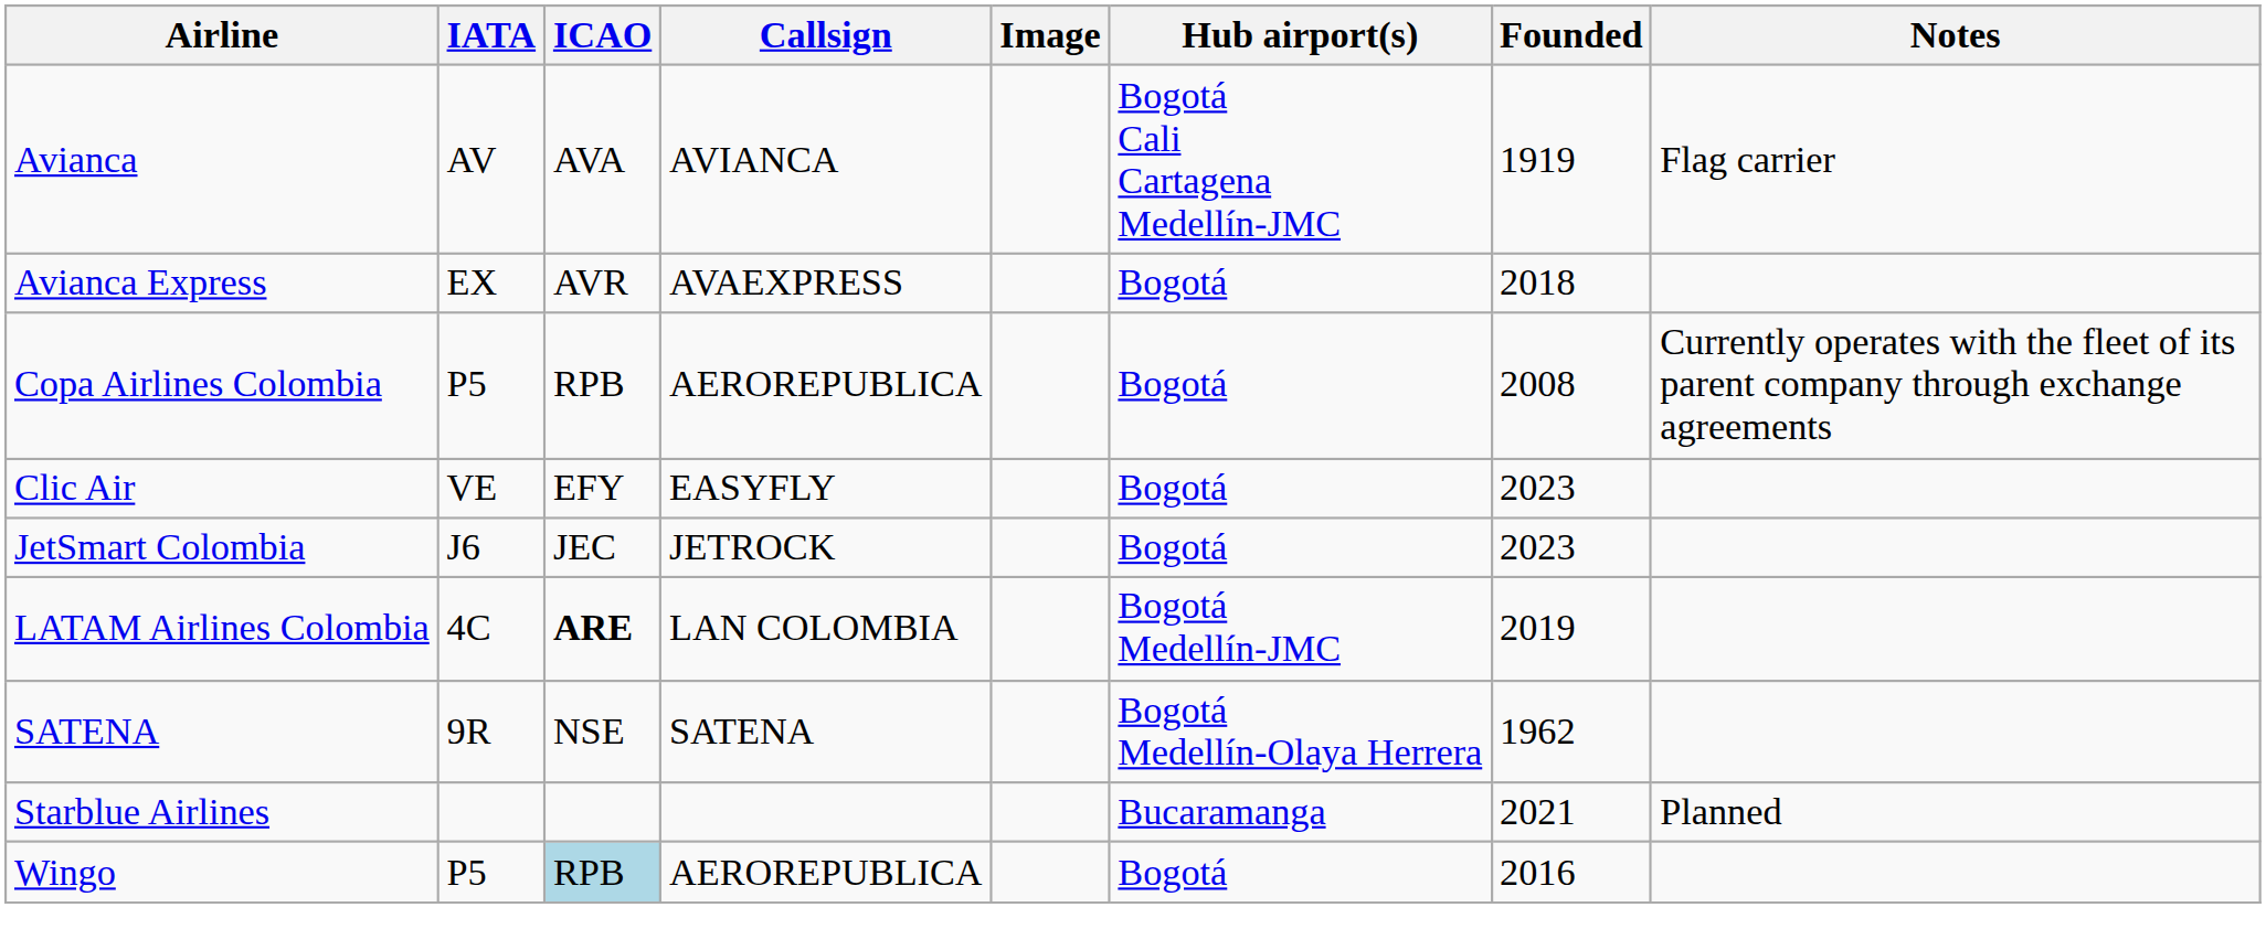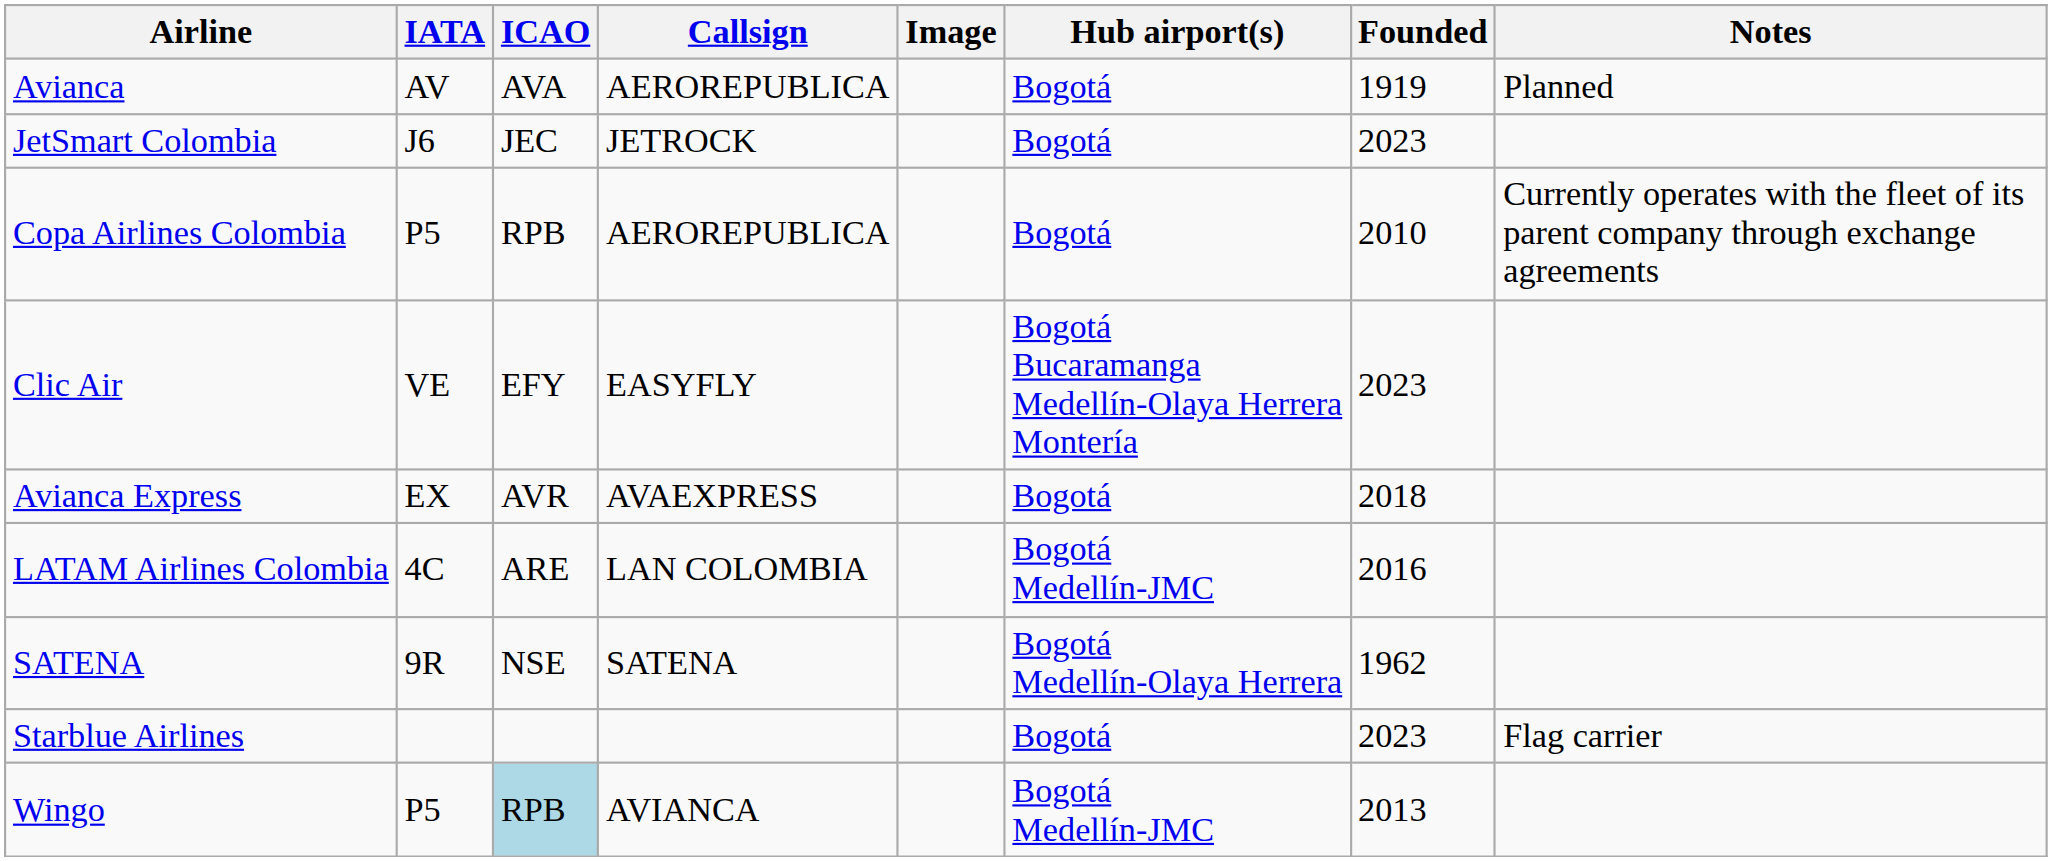Avianca | Callsign: AVIANCA -> AEROREPUBLICA
Avianca | Hub airport(s): Bogotá Cali Cartagena Medellín-JMC -> Bogotá
Avianca | Notes: Flag carrier -> Planned
rows swapped: Avianca Express <-> JetSmart Colombia
Copa Airlines Colombia | Founded: 2008 -> 2010
Clic Air | Hub airport(s): Bogotá -> Bogotá Bucaramanga Medellín-Olaya Herrera Montería
LATAM Airlines Colombia | ICAO: bold -> normal
LATAM Airlines Colombia | Founded: 2019 -> 2016
Starblue Airlines | Hub airport(s): Bucaramanga -> Bogotá
Starblue Airlines | Founded: 2021 -> 2023
Starblue Airlines | Notes: Planned -> Flag carrier
Wingo | Callsign: AEROREPUBLICA -> AVIANCA
Wingo | Hub airport(s): Bogotá -> Bogotá Medellín-JMC
Wingo | Founded: 2016 -> 2013
